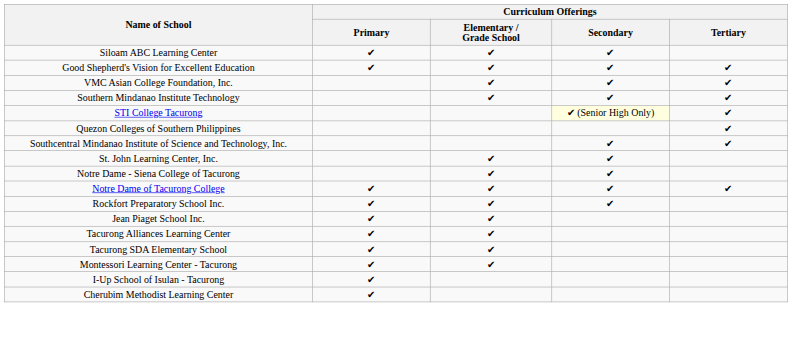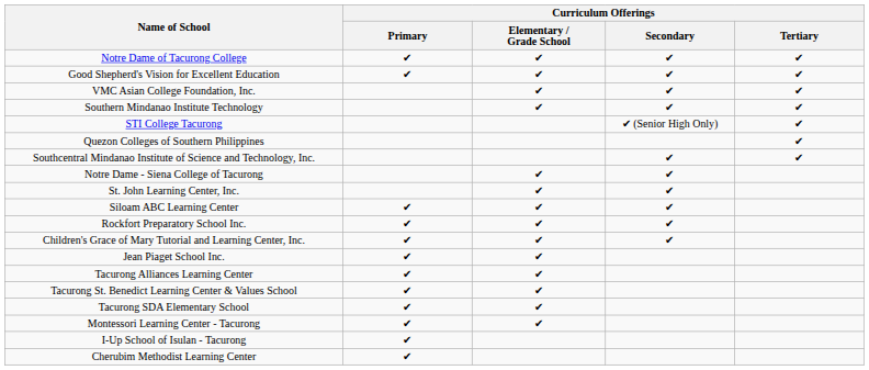rows swapped: Notre Dame of Tacurong College <-> Siloam ABC Learning Center
STI College Tacurong | Curriculum Offerings / Secondary: lightyellow background -> no background
rows swapped: St. John Learning Center, Inc. <-> Notre Dame - Siena College of Tacurong
+ row: Children's Grace of Mary Tutorial and Learning Center, Inc. | ✔ | ✔ | ✔
+ row: Tacurong St. Benedict Learning Center & Values School | ✔ | ✔
